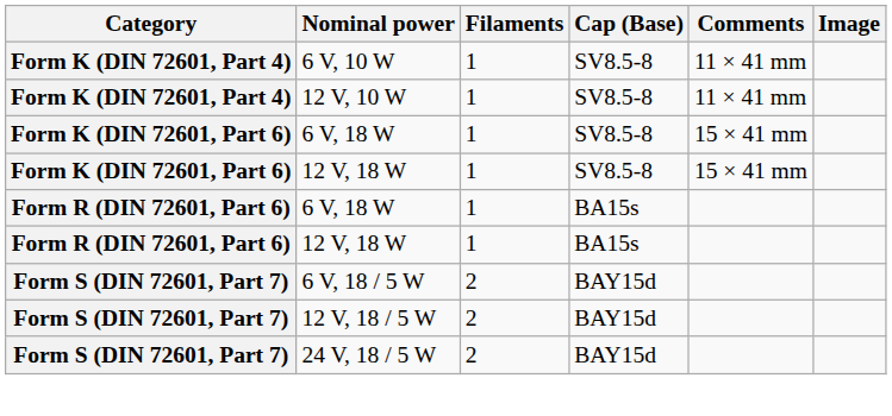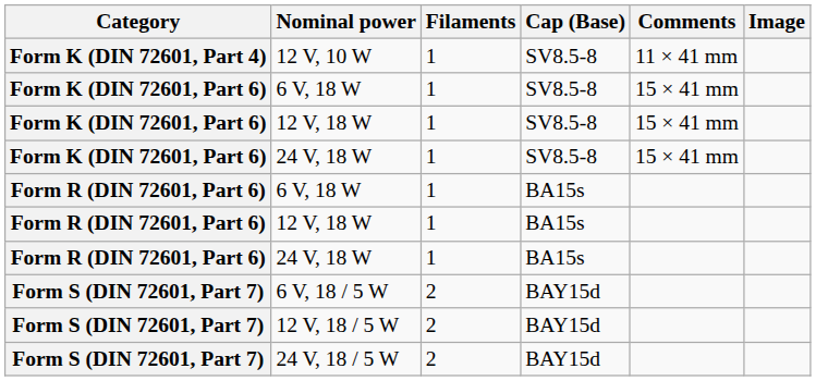- row: Form K (DIN 72601, Part 4) | 6 V, 10 W | 1 | SV8.5-8 | 11 × 41 mm
+ row: Form K (DIN 72601, Part 6) | 24 V, 18 W | 1 | SV8.5-8 | 15 × 41 mm
+ row: Form R (DIN 72601, Part 6) | 24 V, 18 W | 1 | BA15s
